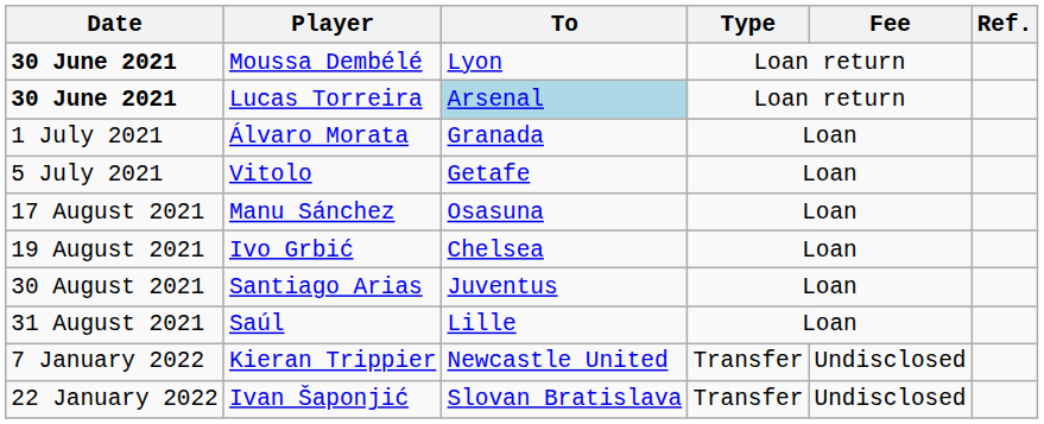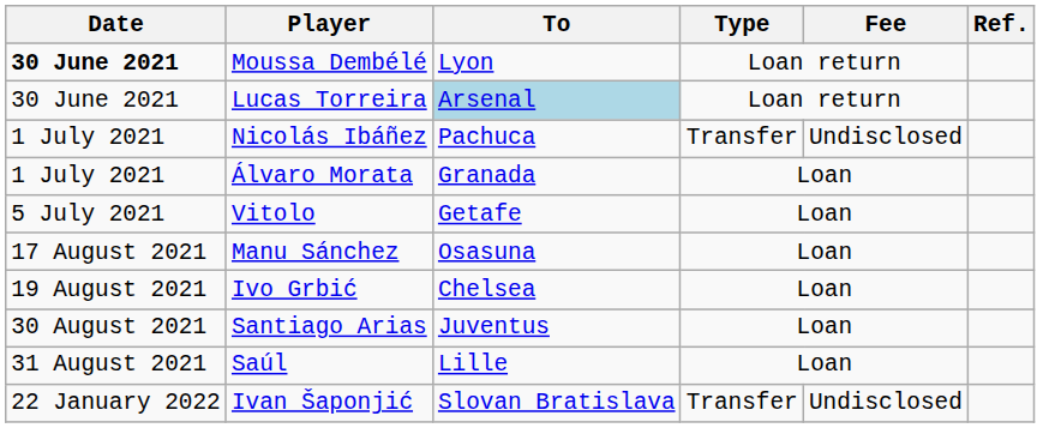Lucas Torreira | Date: bold -> normal
+ row: 1 July 2021 | Nicolás Ibáñez | Pachuca | Transfer | Undisclosed
- row: 7 January 2022 | Kieran Trippier | Newcastle United | Transfer | Undisclosed
